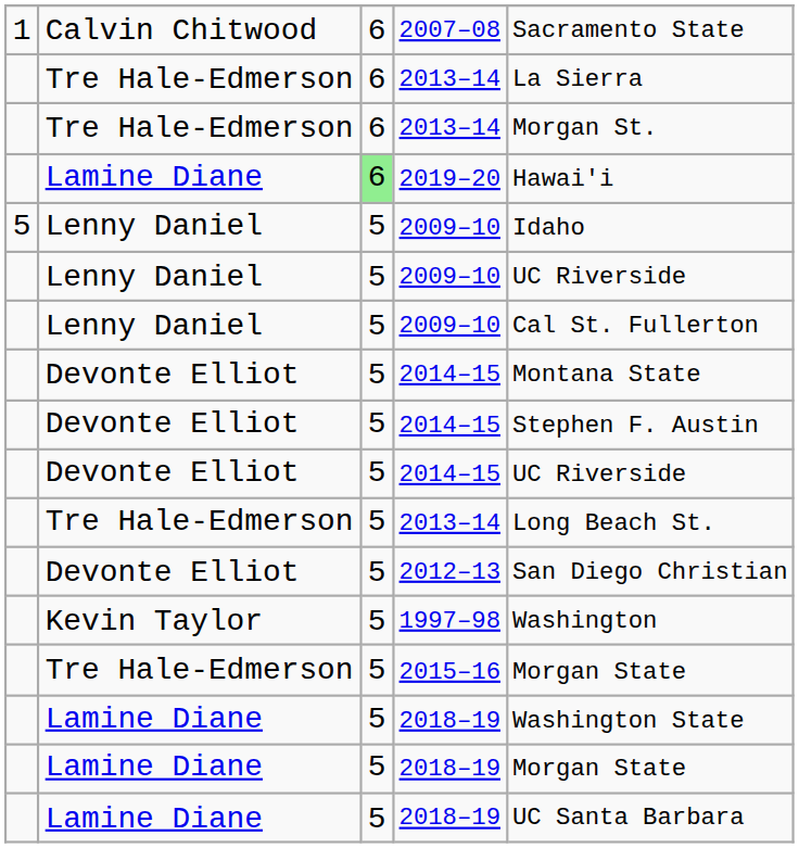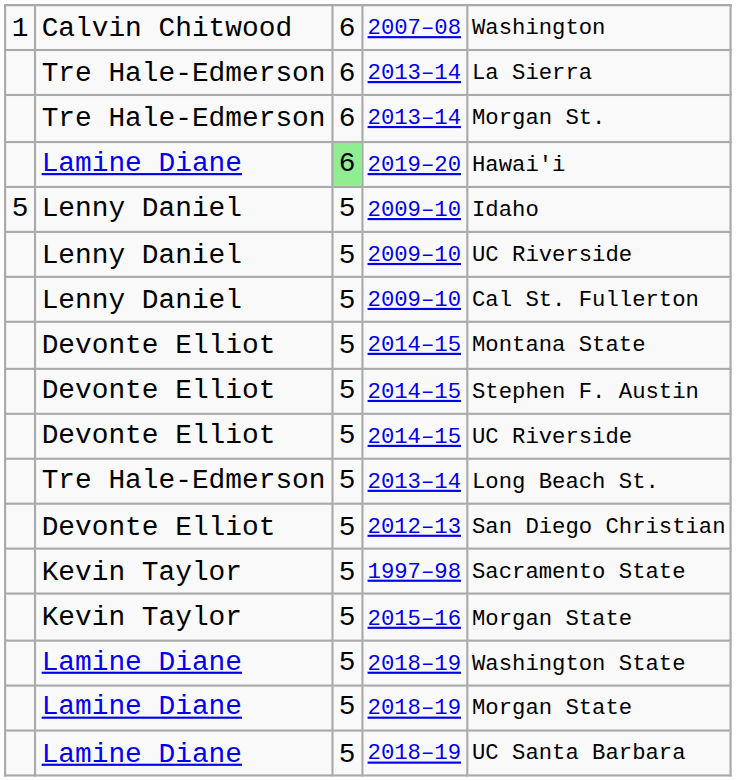2007–08 | column 5: Sacramento State -> Washington
1997–98 | column 5: Washington -> Sacramento State
2015–16 | column 2: Tre Hale-Edmerson -> Kevin Taylor
